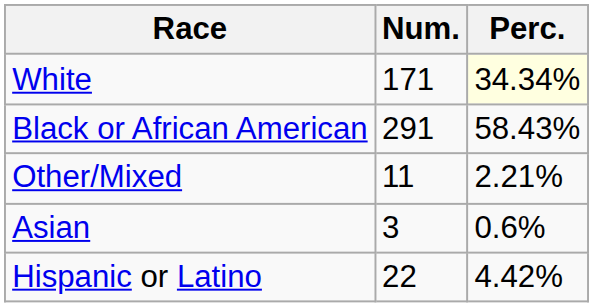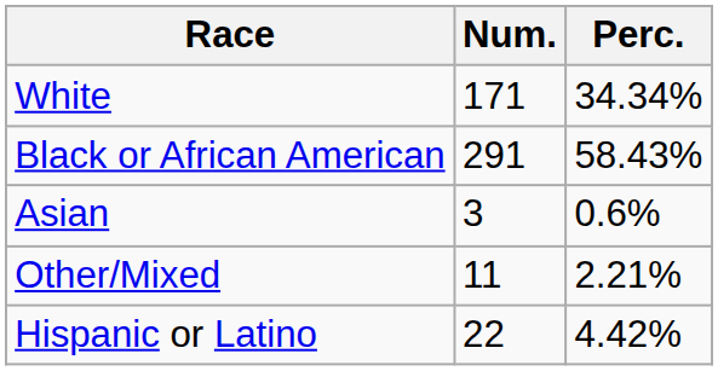White | Perc.: lightyellow background -> no background
rows swapped: Asian <-> Other/Mixed
